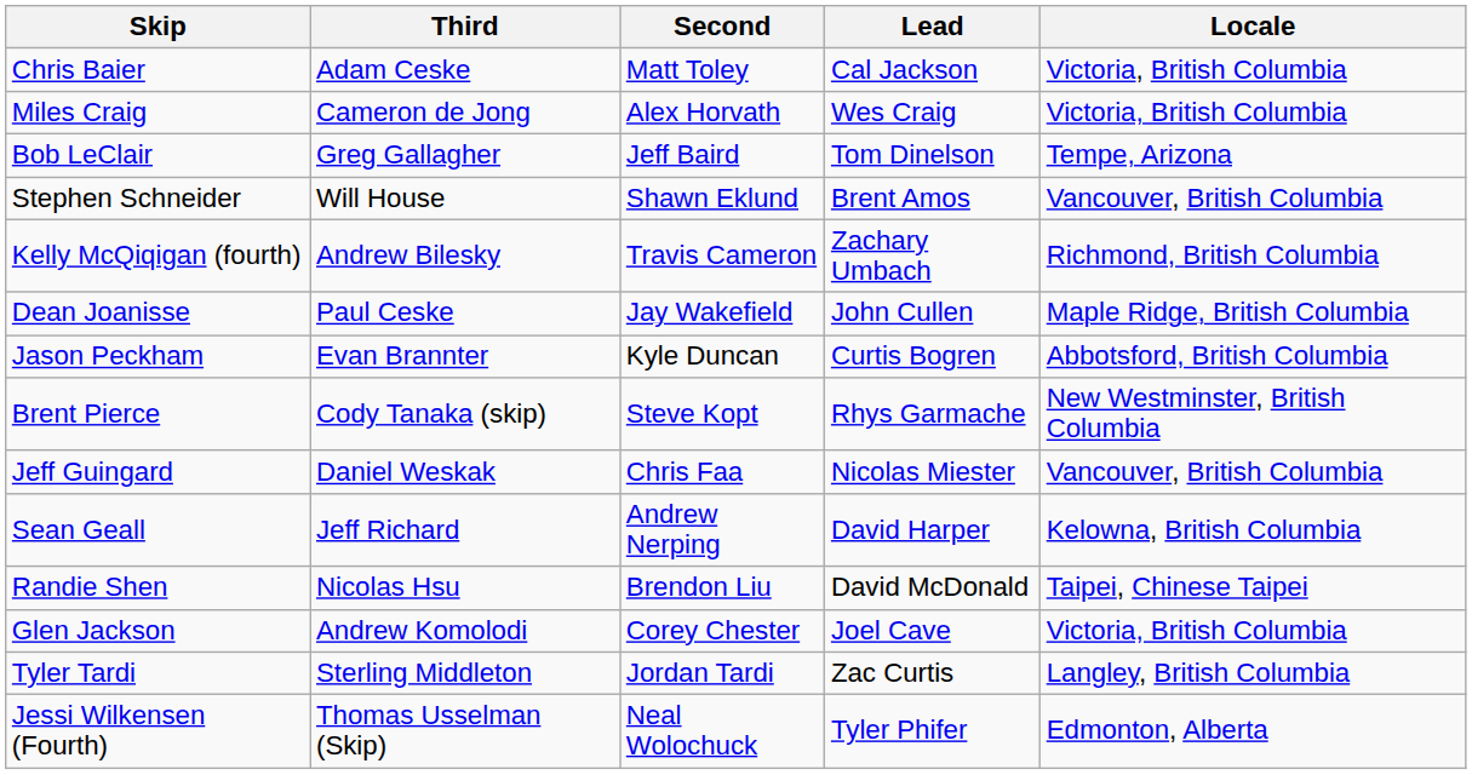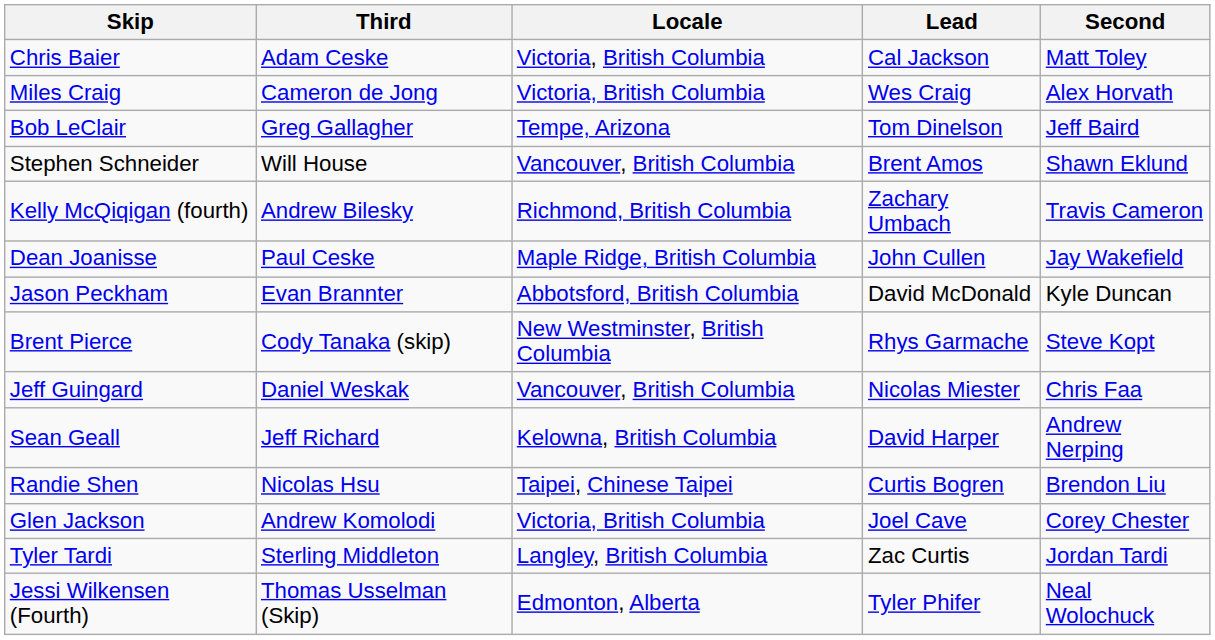columns swapped: Second <-> Locale
Jason Peckham | Lead: Curtis Bogren -> David McDonald
Randie Shen | Lead: David McDonald -> Curtis Bogren
